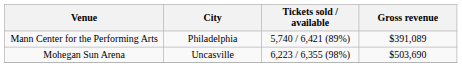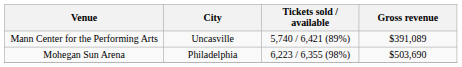Mann Center for the Performing Arts | City: Philadelphia -> Uncasville
Mohegan Sun Arena | City: Uncasville -> Philadelphia
